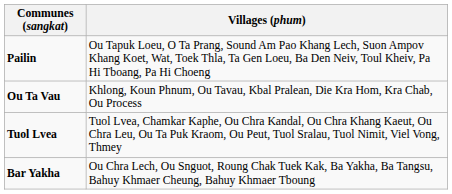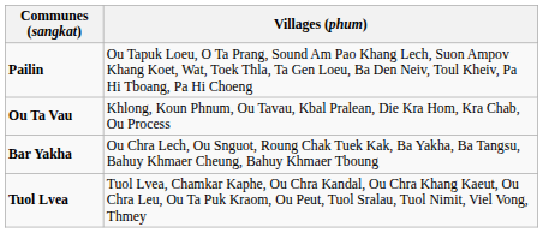rows swapped: Tuol Lvea <-> Bar Yakha
